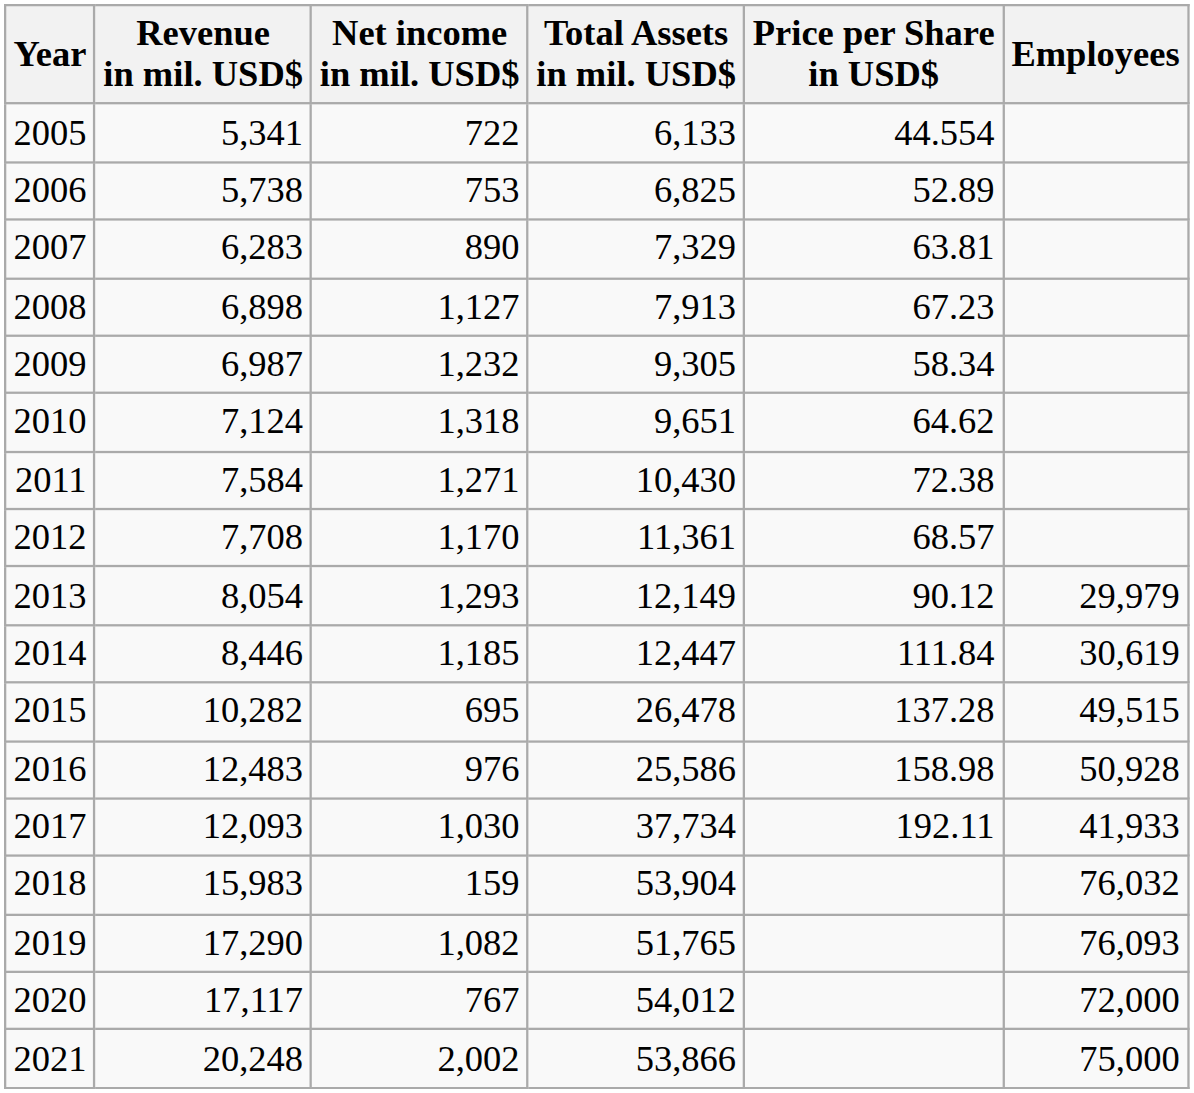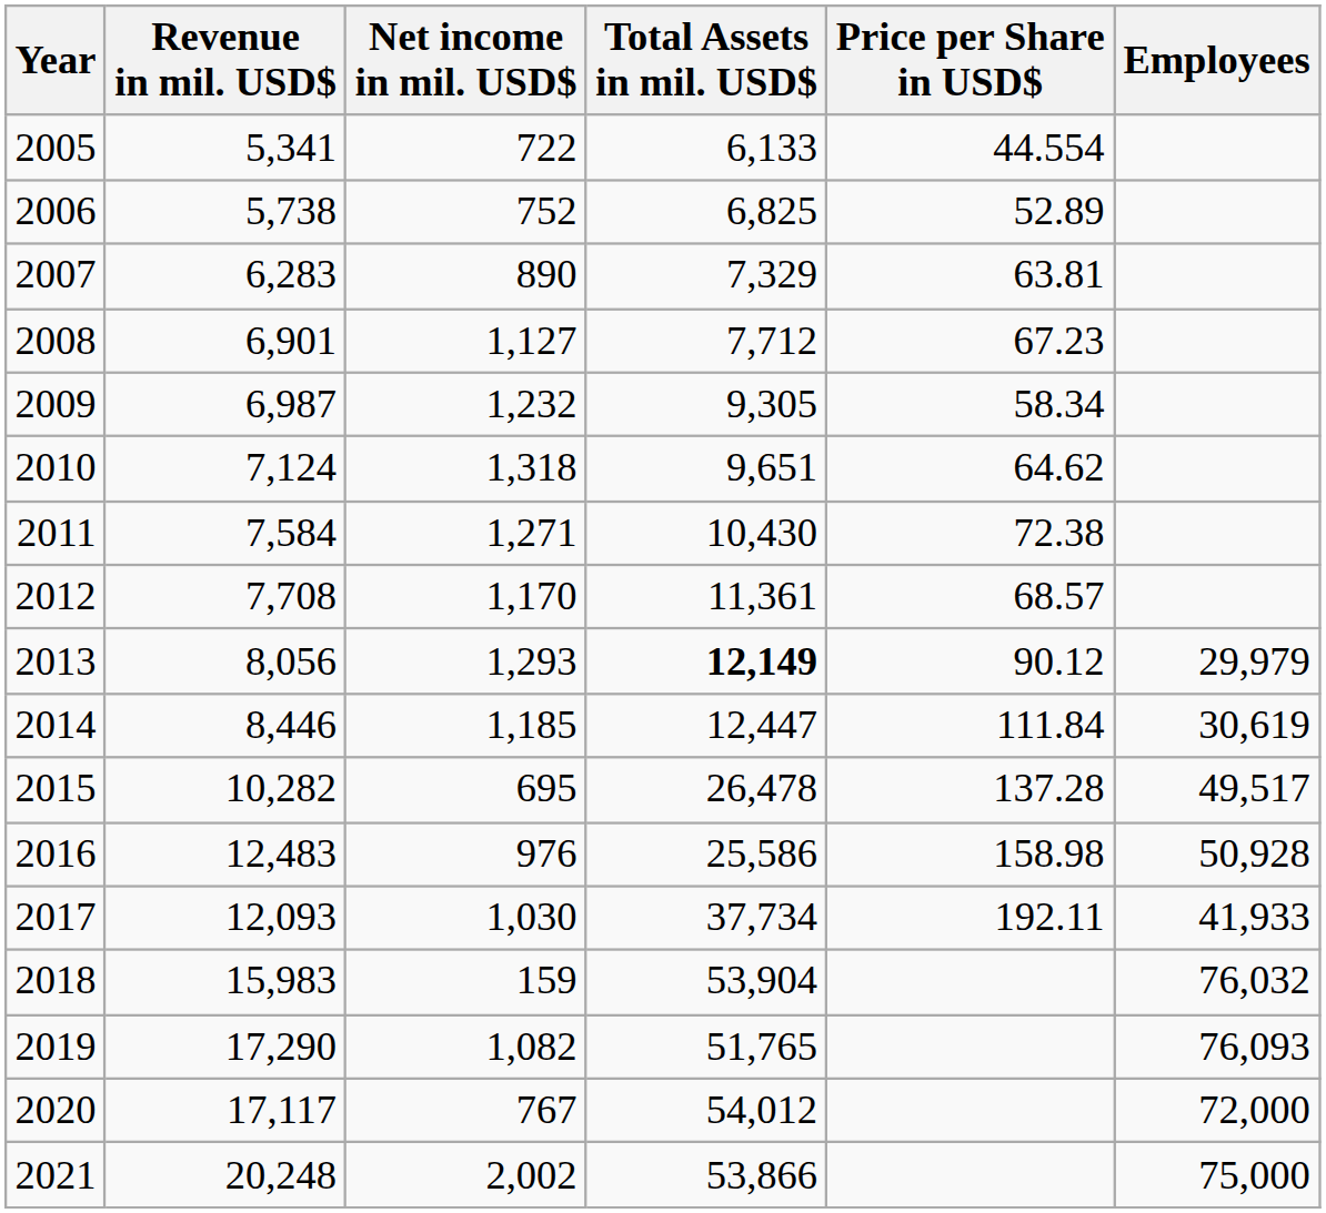2006 | Net income in mil. USD$: 753 -> 752
2008 | Revenue in mil. USD$: 6,898 -> 6,901
2008 | Total Assets in mil. USD$: 7,913 -> 7,712
2013 | Revenue in mil. USD$: 8,054 -> 8,056
2013 | Total Assets in mil. USD$: normal -> bold
2015 | Employees: 49,515 -> 49,517
